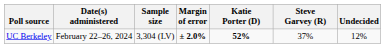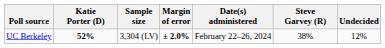columns swapped: Date(s) administered <-> Katie Porter (D)
UC Berkeley | Steve Garvey (R): 37% -> 38%
